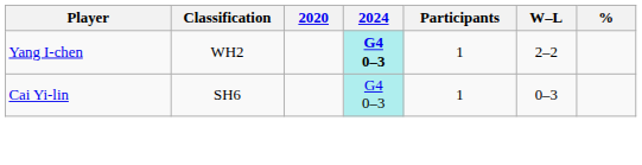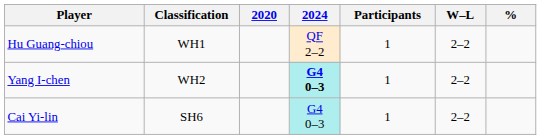+ row: Hu Guang-chiou | WH1 | QF 2–2 | 1 | 2–2
Cai Yi-lin | W–L: 0–3 -> 2–2
